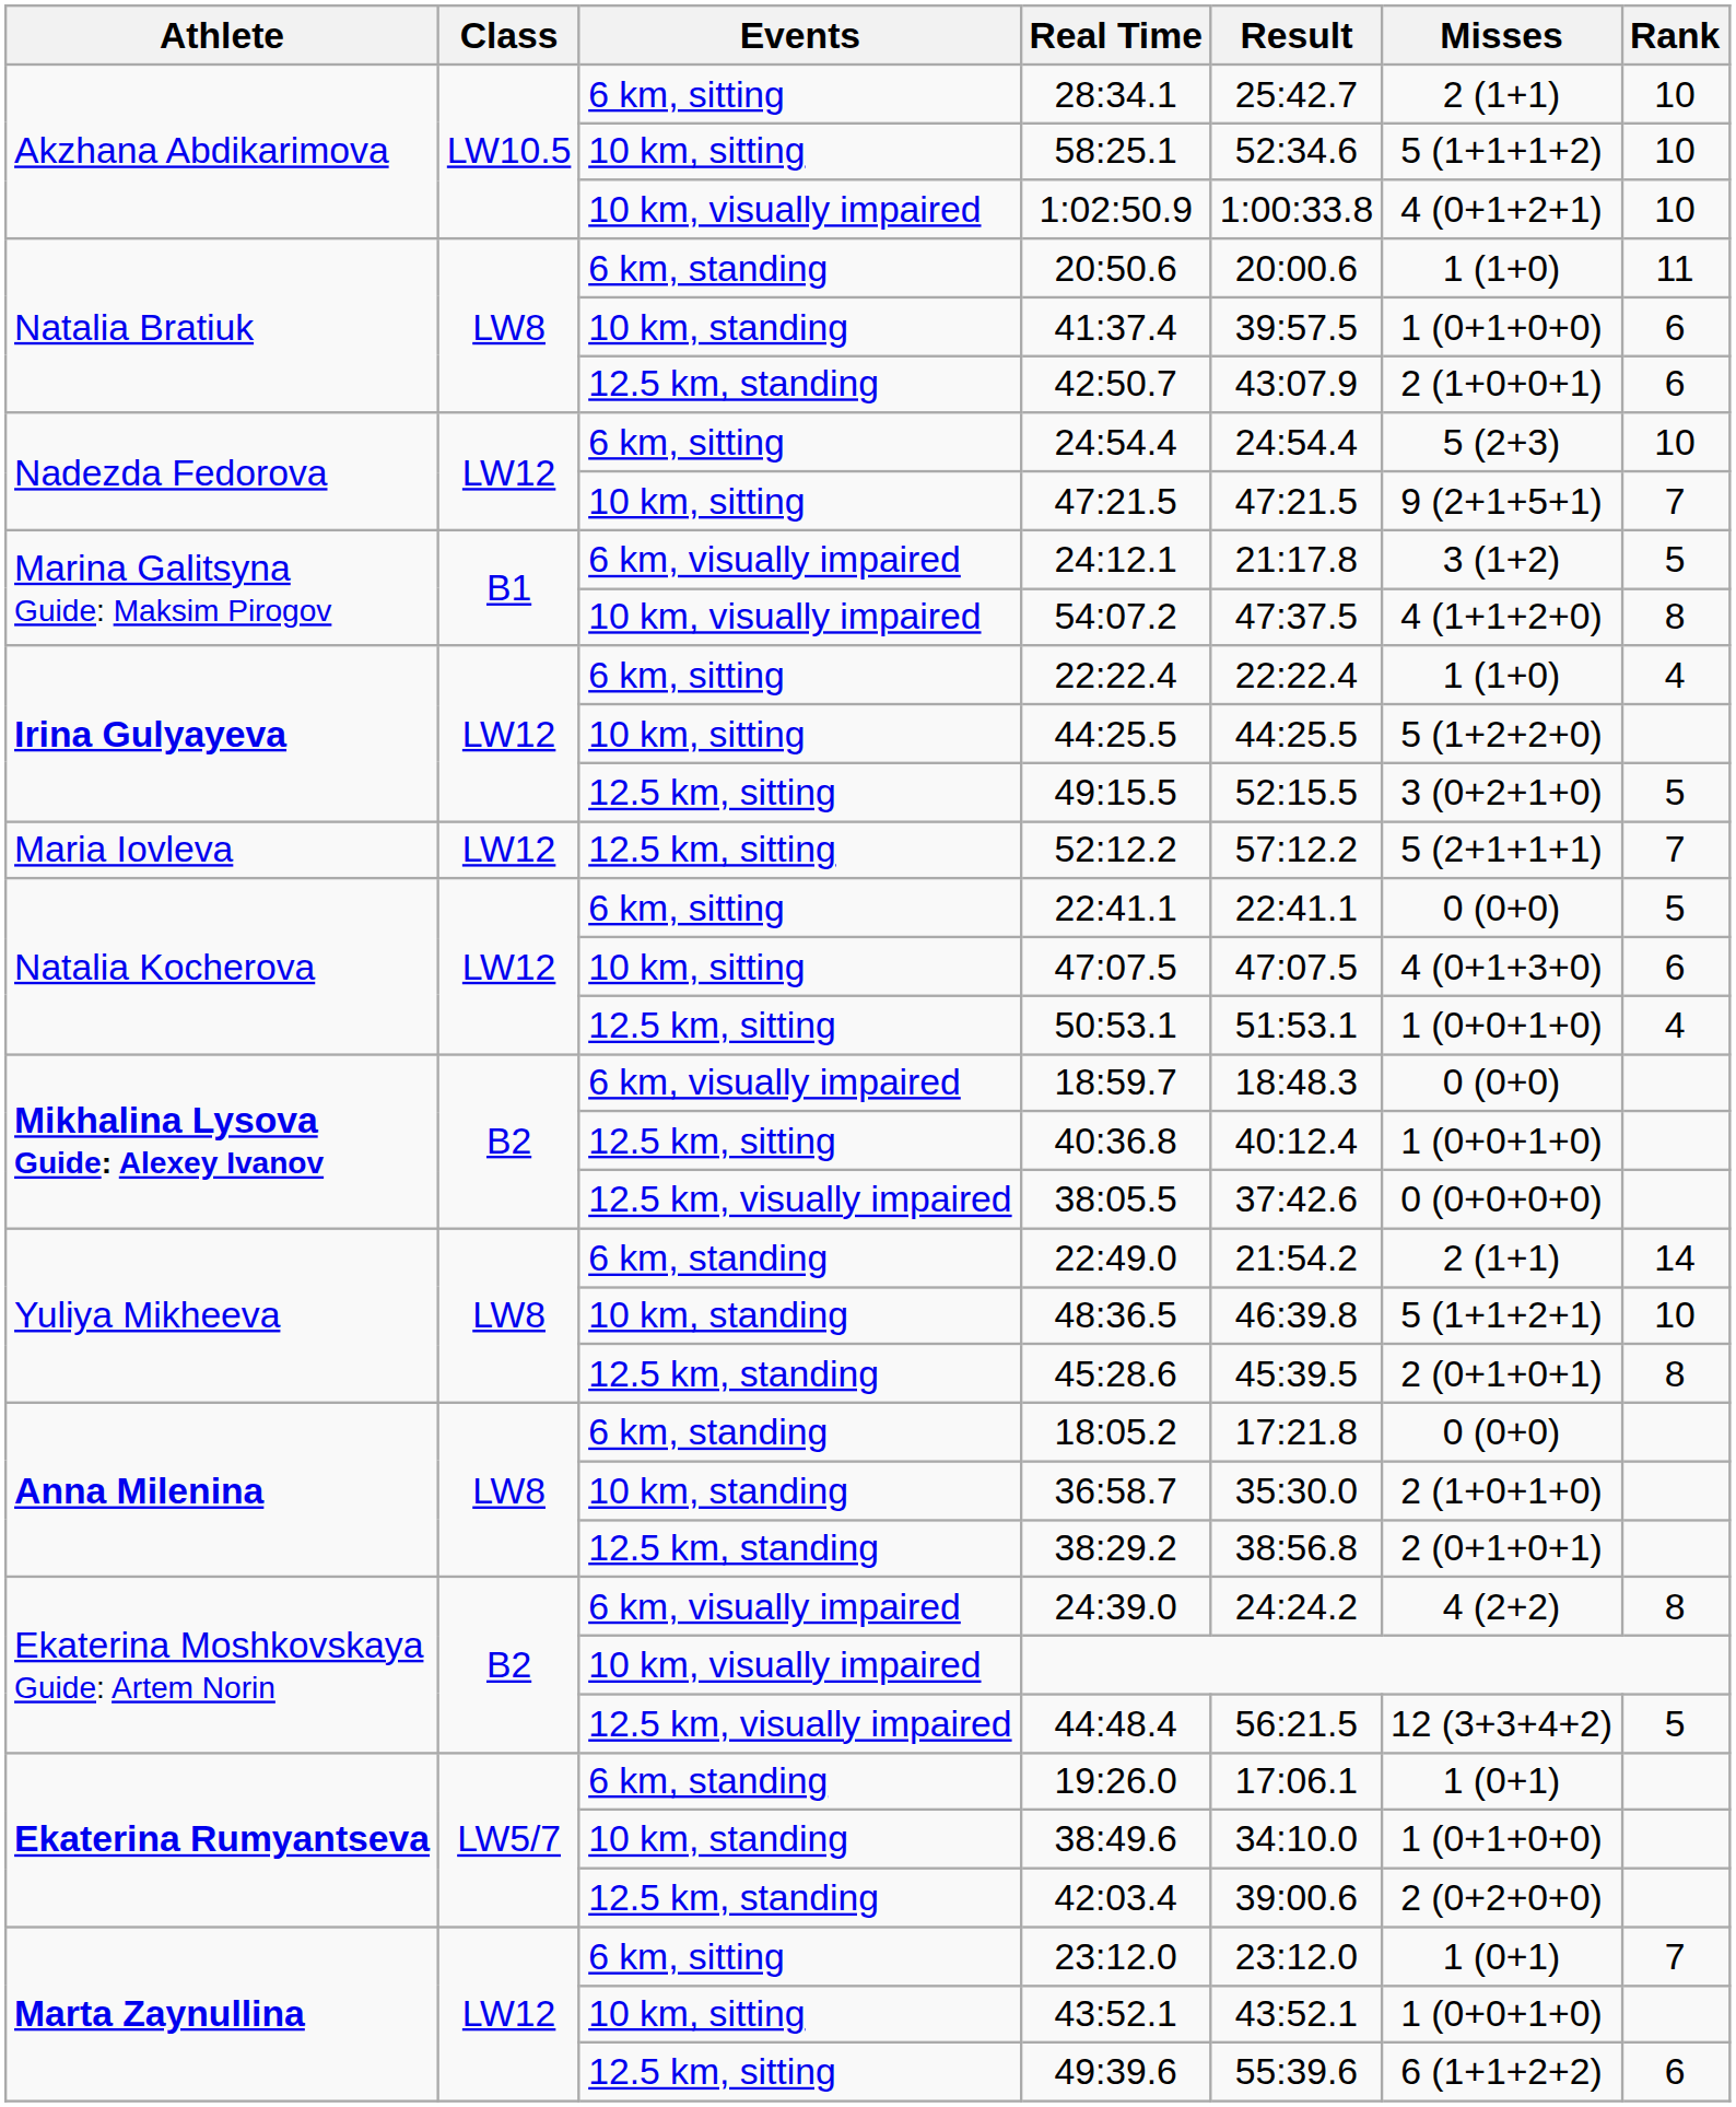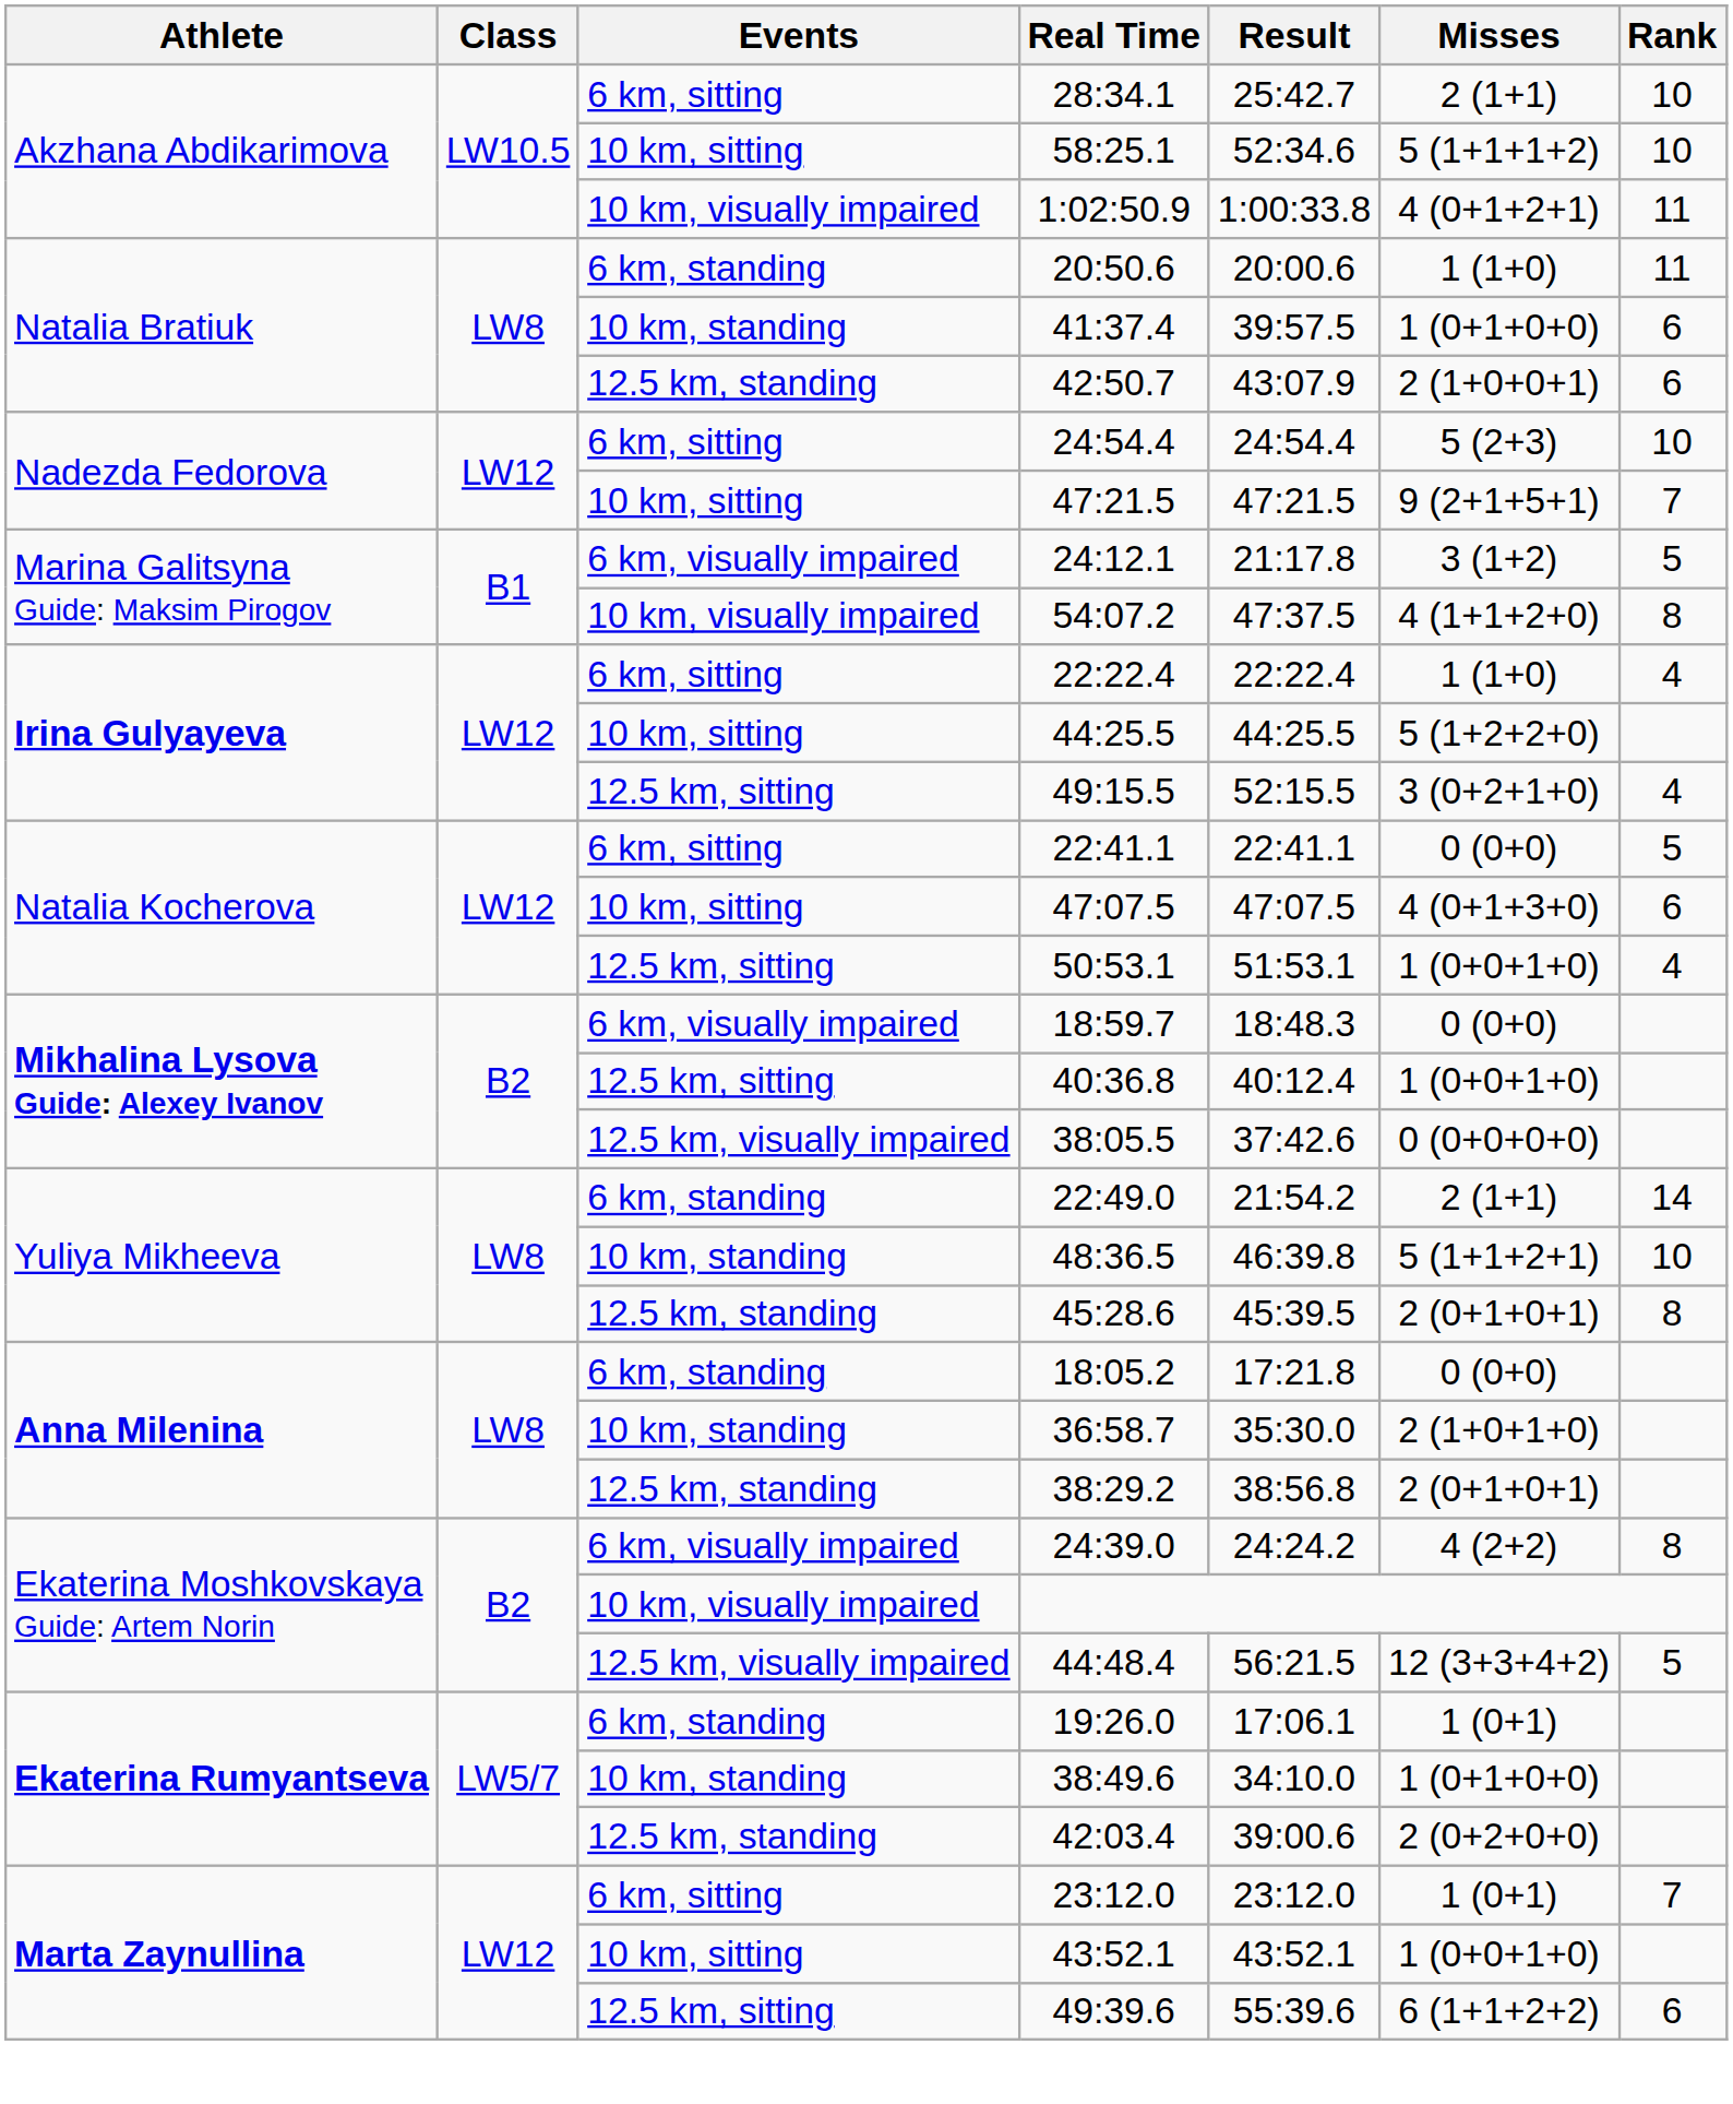1:02:50.9 | Rank: 10 -> 11
49:15.5 | Rank: 5 -> 4
- row: Maria Iovleva | LW12 | 12.5 km, sitting | 52:12.2 | 57:12.2 | 5 (2+1+1+1) | 7
